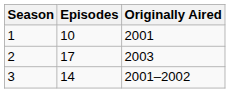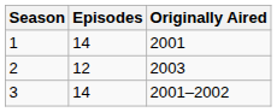1 | Episodes: 10 -> 14
2 | Episodes: 17 -> 12
